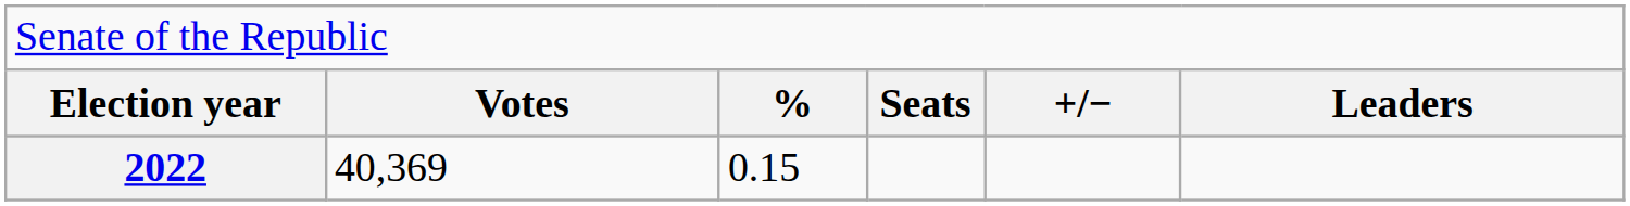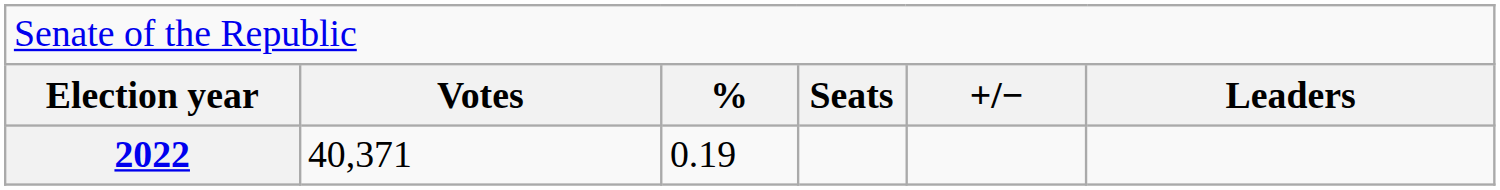2022 | column 2: 40,369 -> 40,371
2022 | column 3: 0.15 -> 0.19
